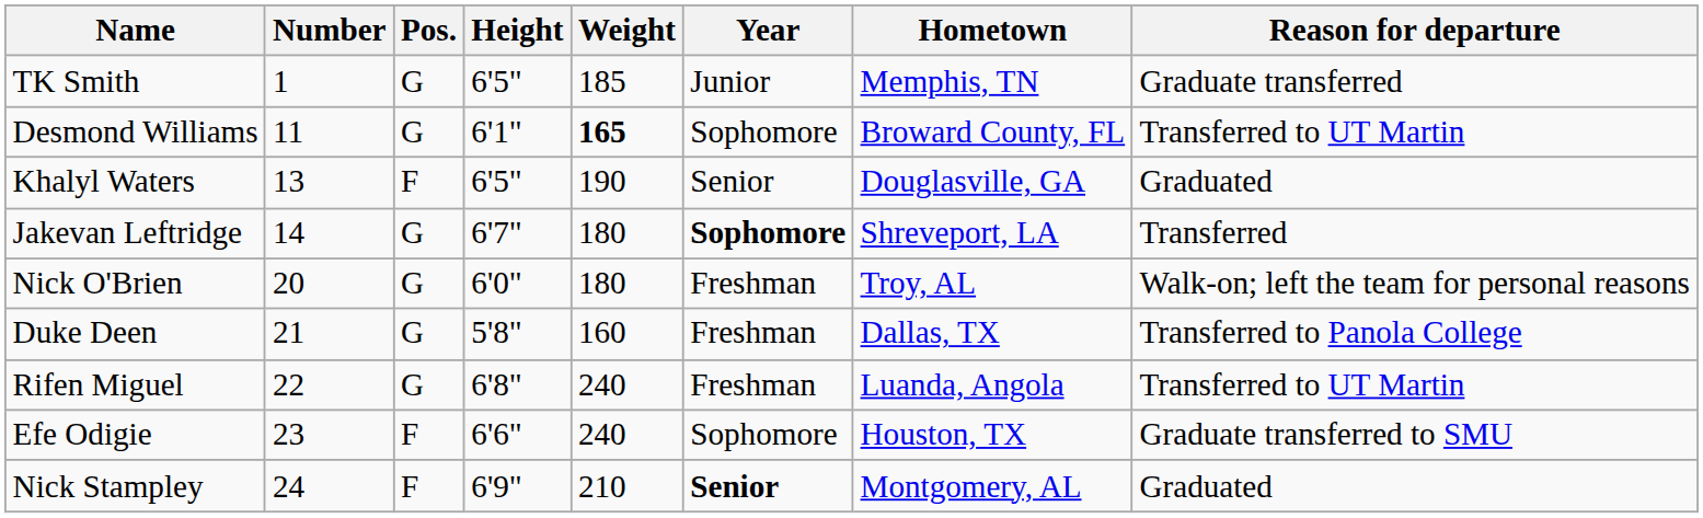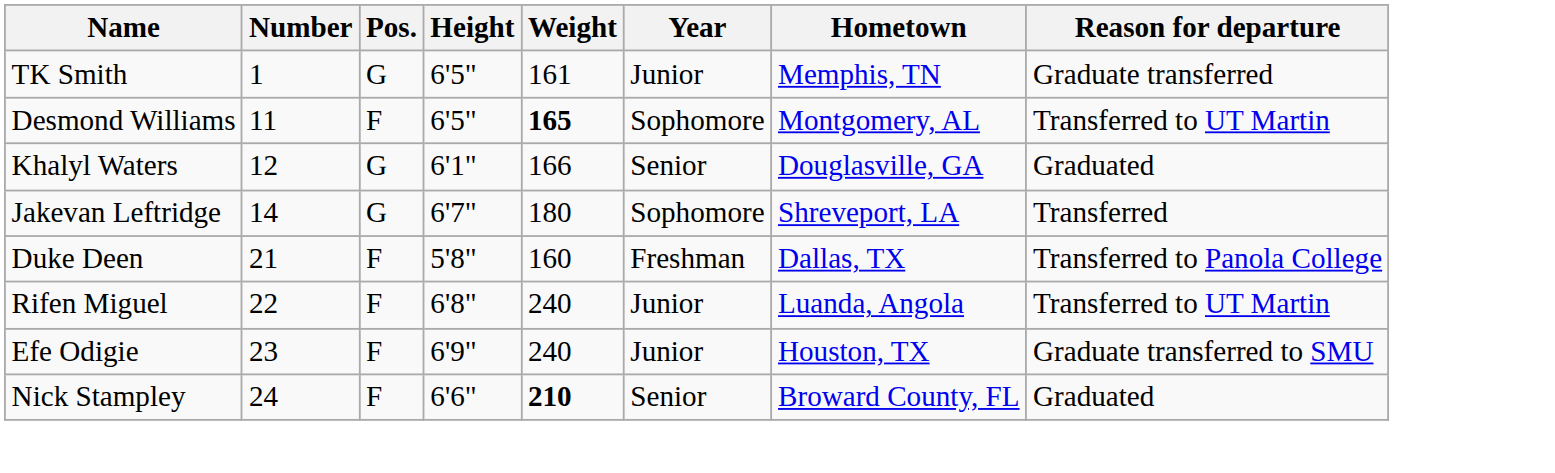TK Smith | Weight: 185 -> 161
Desmond Williams | Pos.: G -> F
Desmond Williams | Height: 6'1" -> 6'5"
Desmond Williams | Hometown: Broward County, FL -> Montgomery, AL
Khalyl Waters | Number: 13 -> 12
Khalyl Waters | Pos.: F -> G
Khalyl Waters | Height: 6'5" -> 6'1"
Khalyl Waters | Weight: 190 -> 166
Jakevan Leftridge | Year: bold -> normal
- row: Nick O'Brien | 20 | G | 6'0" | 180 | Freshman | Troy, AL | Walk-on; left the team for personal reasons
Duke Deen | Pos.: G -> F
Rifen Miguel | Pos.: G -> F
Rifen Miguel | Year: Freshman -> Junior
Efe Odigie | Height: 6'6" -> 6'9"
Efe Odigie | Year: Sophomore -> Junior
Nick Stampley | Height: 6'9" -> 6'6"
Nick Stampley | Weight: normal -> bold
Nick Stampley | Year: bold -> normal
Nick Stampley | Hometown: Montgomery, AL -> Broward County, FL
